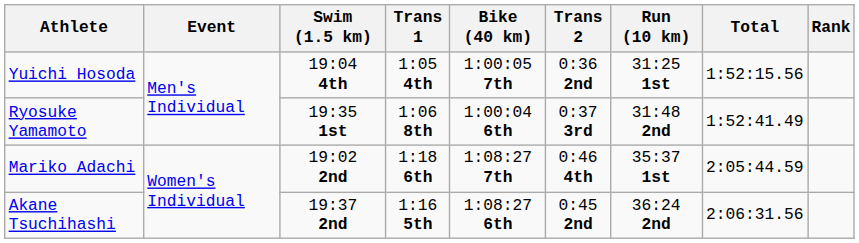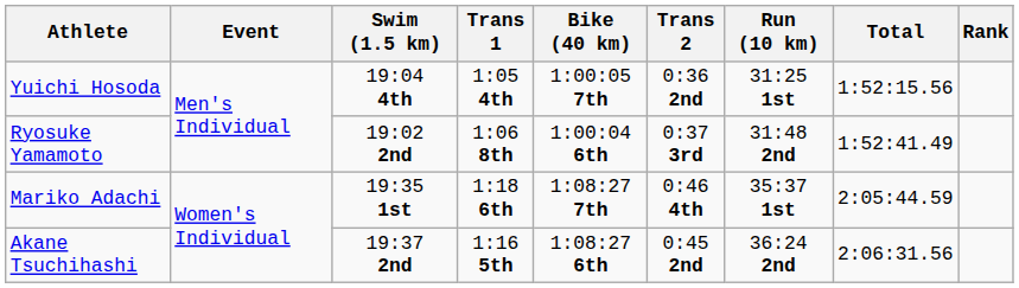Ryosuke Yamamoto | Swim (1.5 km): 19:35 1st -> 19:02 2nd
Mariko Adachi | Swim (1.5 km): 19:02 2nd -> 19:35 1st
